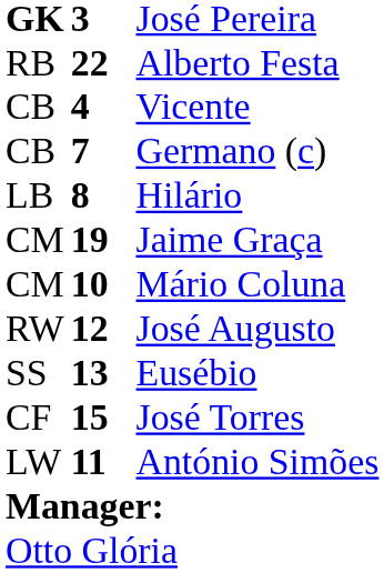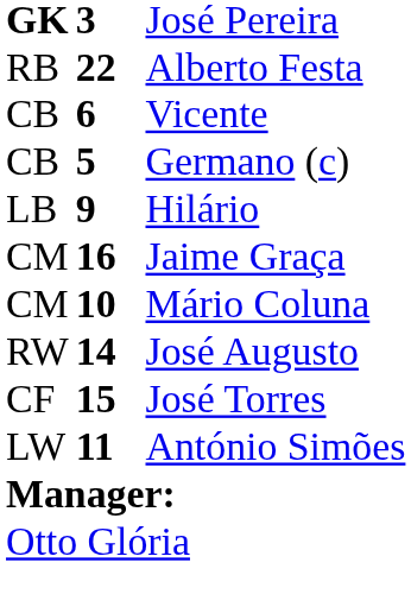Vicente | column 2: 4 -> 6
Germano (c) | column 2: 7 -> 5
Hilário | column 2: 8 -> 9
Jaime Graça | column 2: 19 -> 16
José Augusto | column 2: 12 -> 14
- row: SS | 13 | Eusébio
